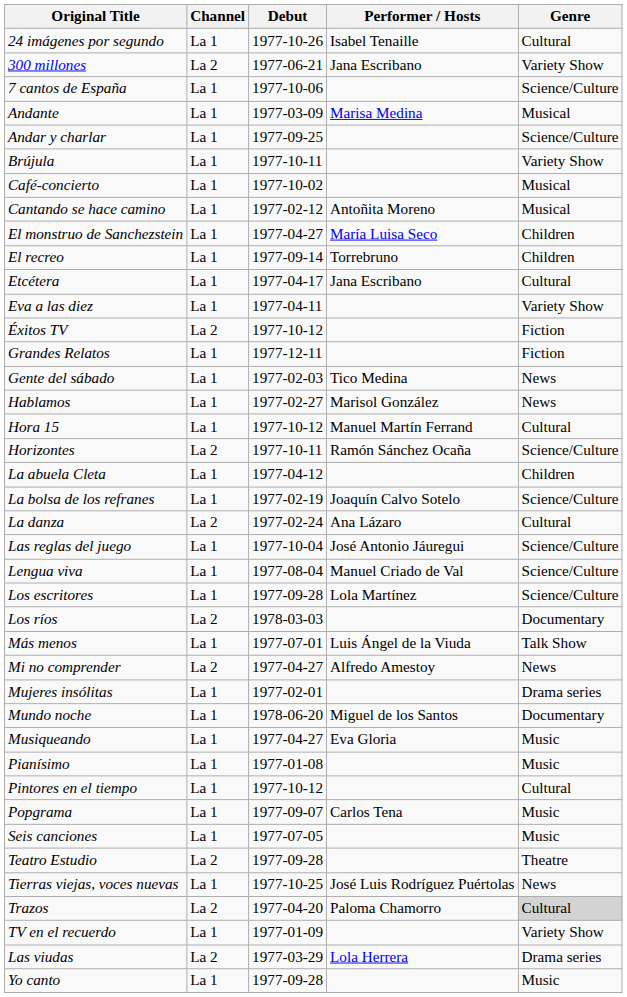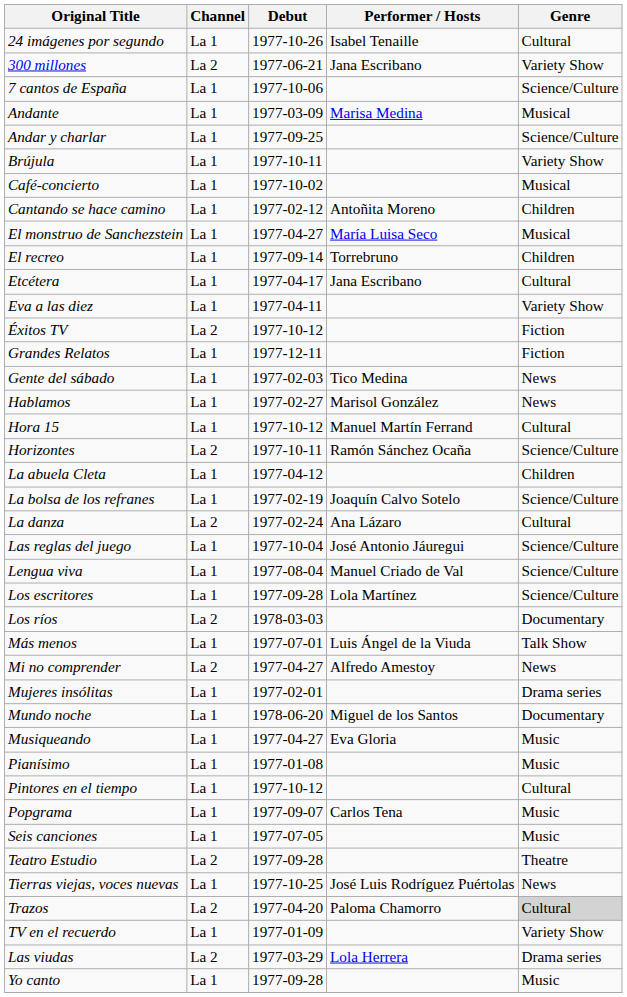Cantando se hace camino | Genre: Musical -> Children
El monstruo de Sanchezstein | Genre: Children -> Musical
